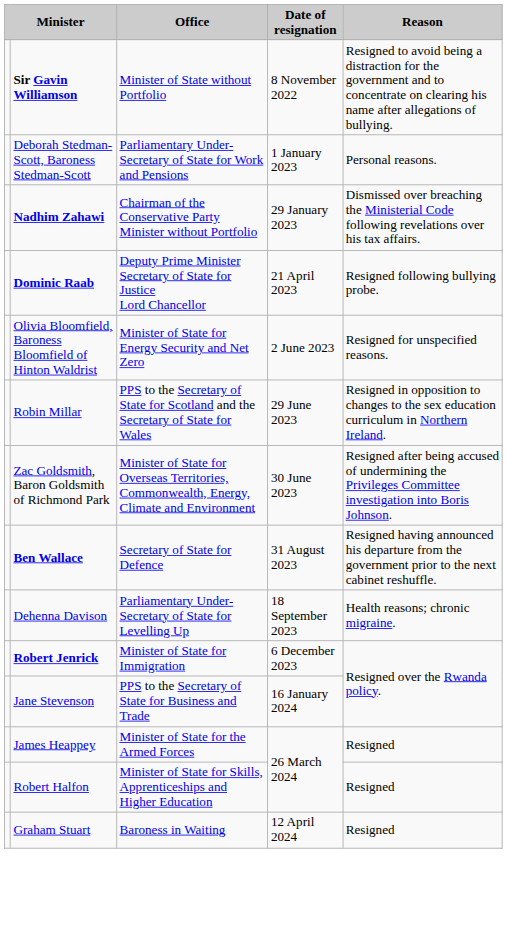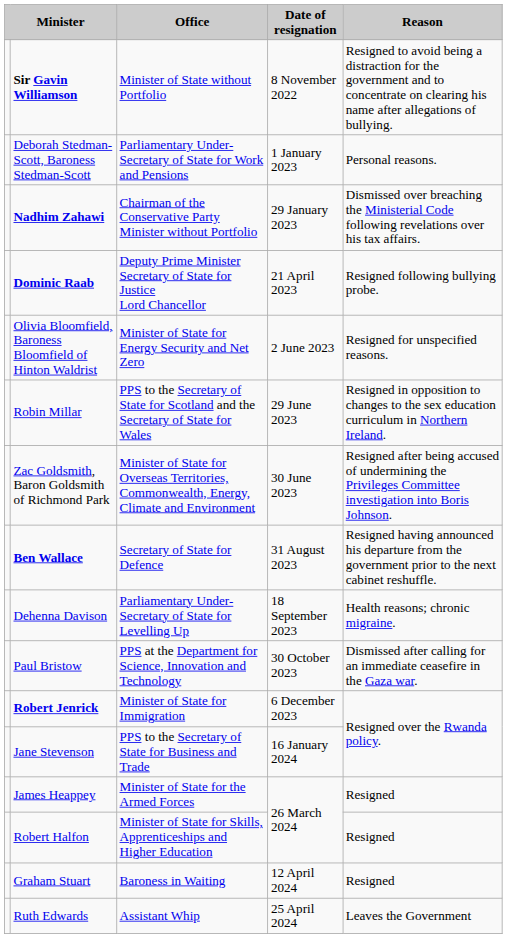+ row: Paul Bristow | PPS at the Department for Science, Innovation and Technology | 30 October 2023 | Dismissed after calling for an immediate ceasefire in the Gaza war.
+ row: Ruth Edwards | Assistant Whip | 25 April 2024 | Leaves the Government
